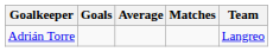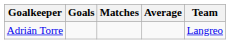columns swapped: Matches <-> Average
